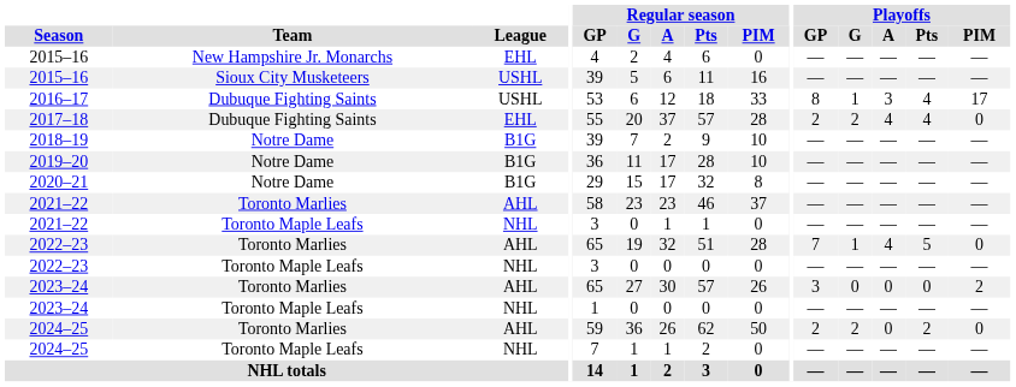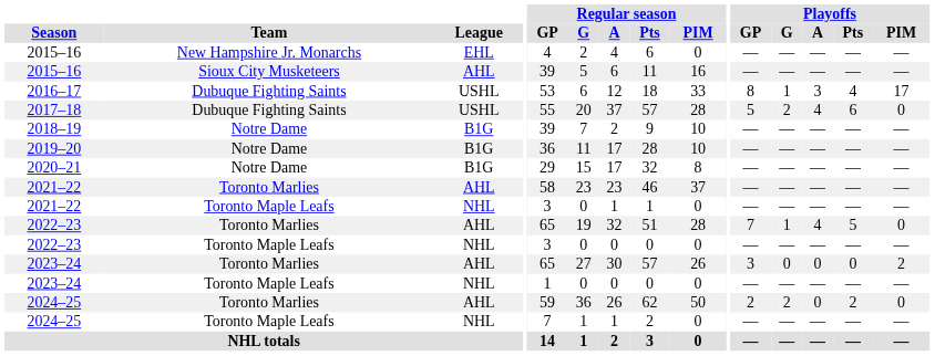2015–16 / Sioux City Musketeers | League: USHL -> AHL
2017–18 | League: EHL -> USHL
2017–18 | Playoffs / GP: 2 -> 5
2017–18 | Playoffs / Pts: 4 -> 6
